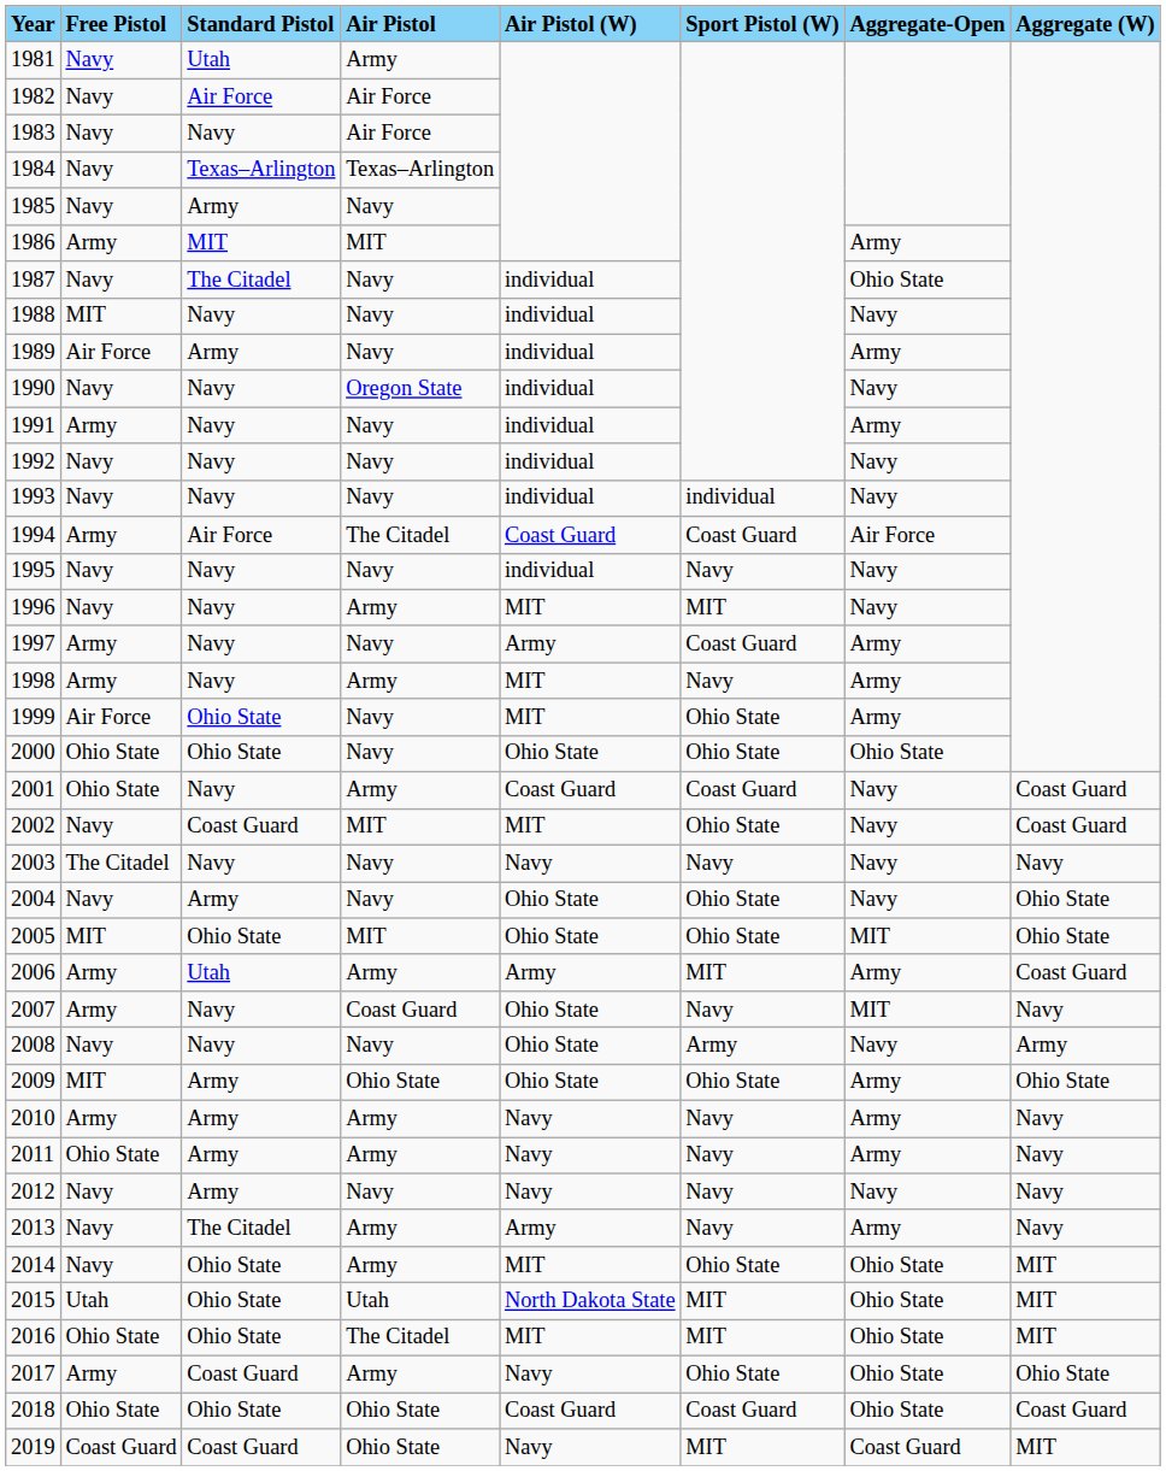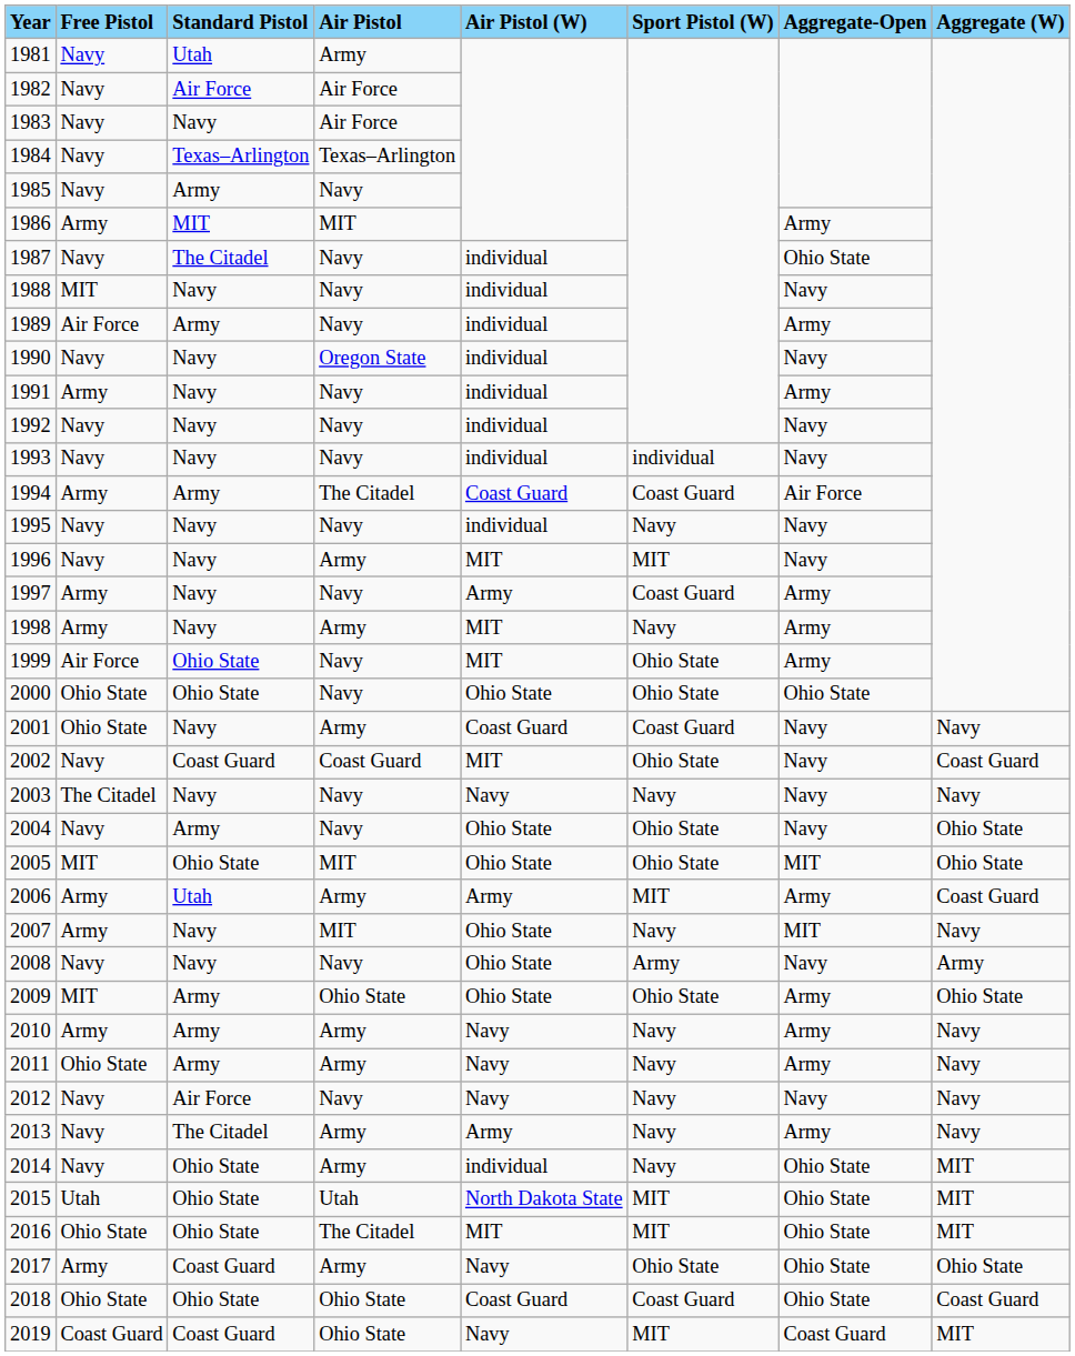1994 | Standard Pistol: Air Force -> Army
2001 | Aggregate (W): Coast Guard -> Navy
2002 | Air Pistol: MIT -> Coast Guard
2007 | Air Pistol: Coast Guard -> MIT
2012 | Standard Pistol: Army -> Air Force
2014 | Air Pistol (W): MIT -> individual
2014 | Sport Pistol (W): Ohio State -> Navy
